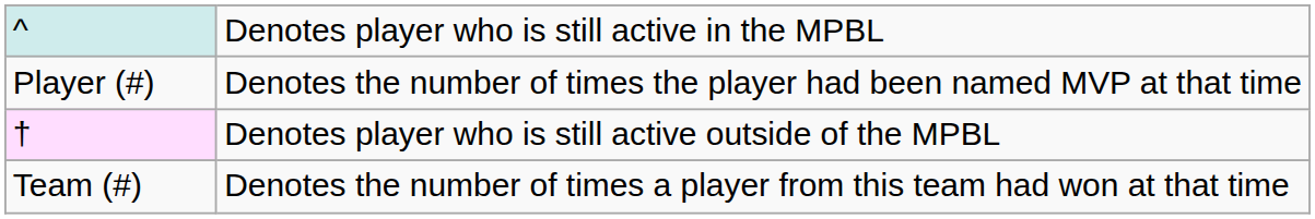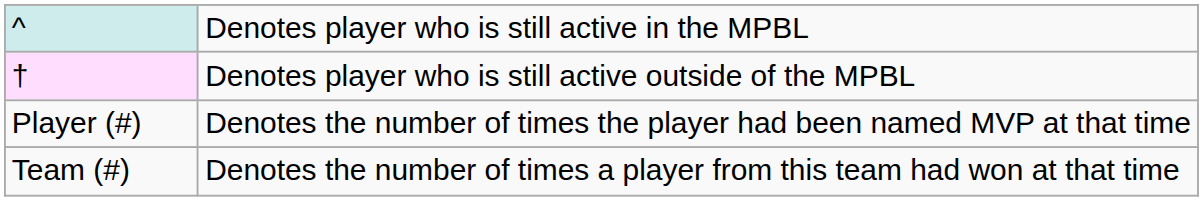rows swapped: † <-> Player (#)
